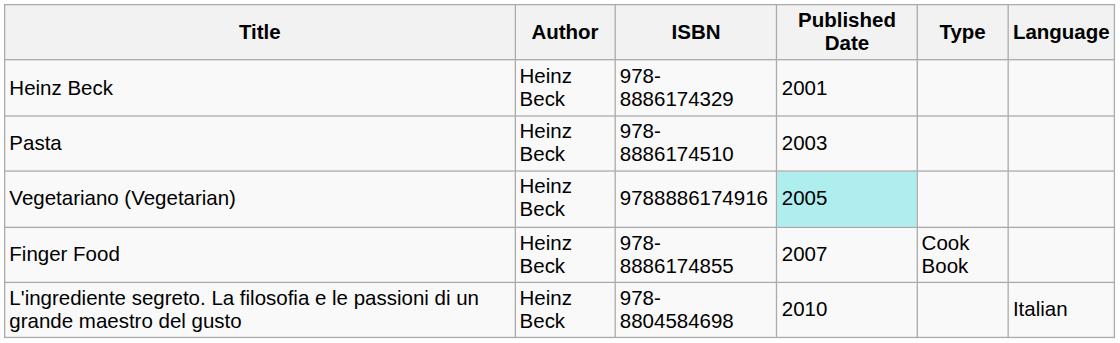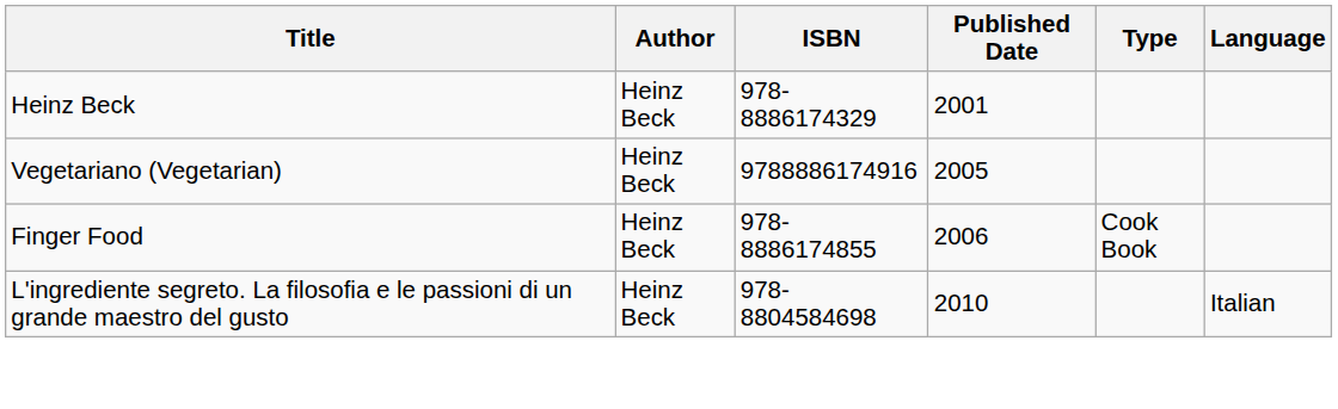- row: Pasta | Heinz Beck | 978-8886174510 | 2003
Vegetariano (Vegetarian) | Published Date: paleturquoise background -> no background
Finger Food | Published Date: 2007 -> 2006
